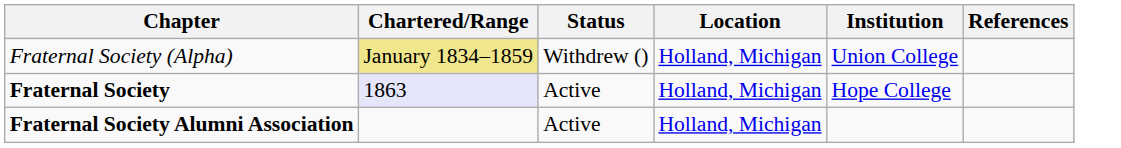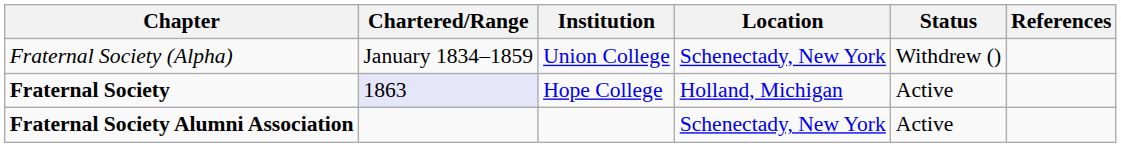columns swapped: Institution <-> Status
Fraternal Society (Alpha) | Chartered/Range: khaki background -> no background
Fraternal Society (Alpha) | Location: Holland, Michigan -> Schenectady, New York
Fraternal Society Alumni Association | Location: Holland, Michigan -> Schenectady, New York
